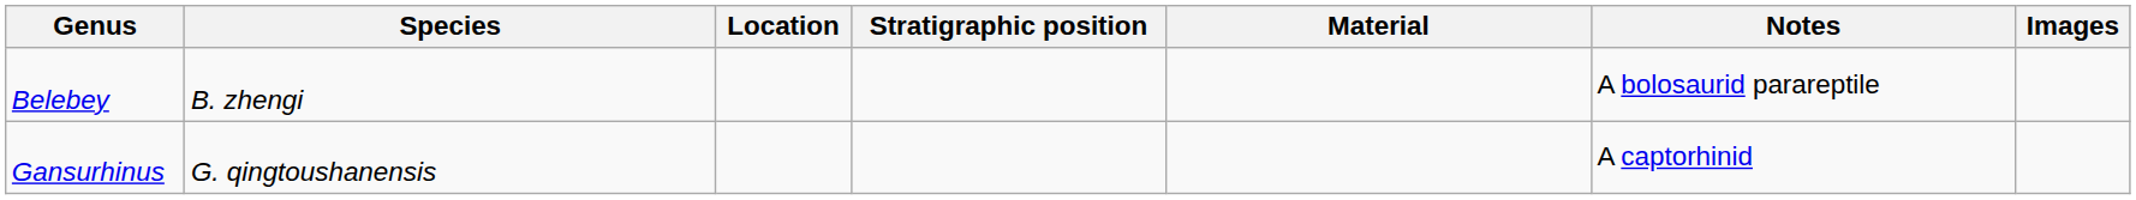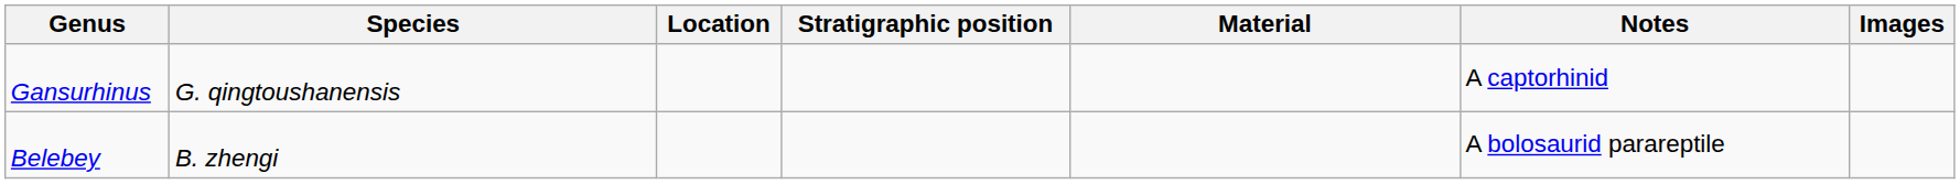rows swapped: Belebey <-> Gansurhinus
